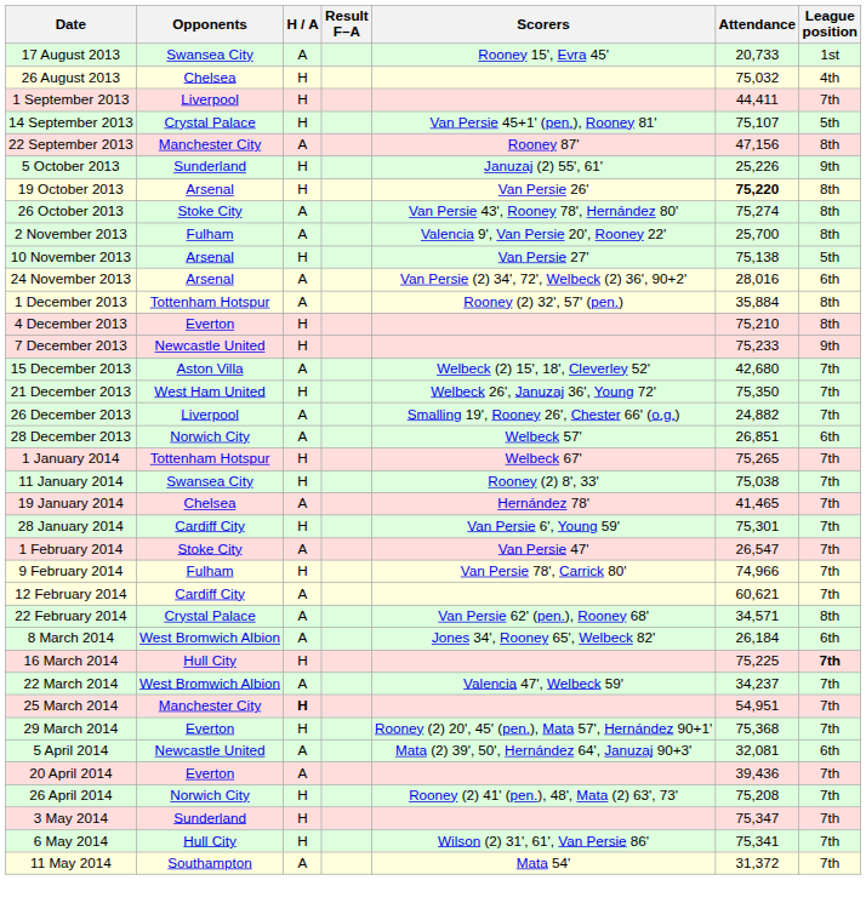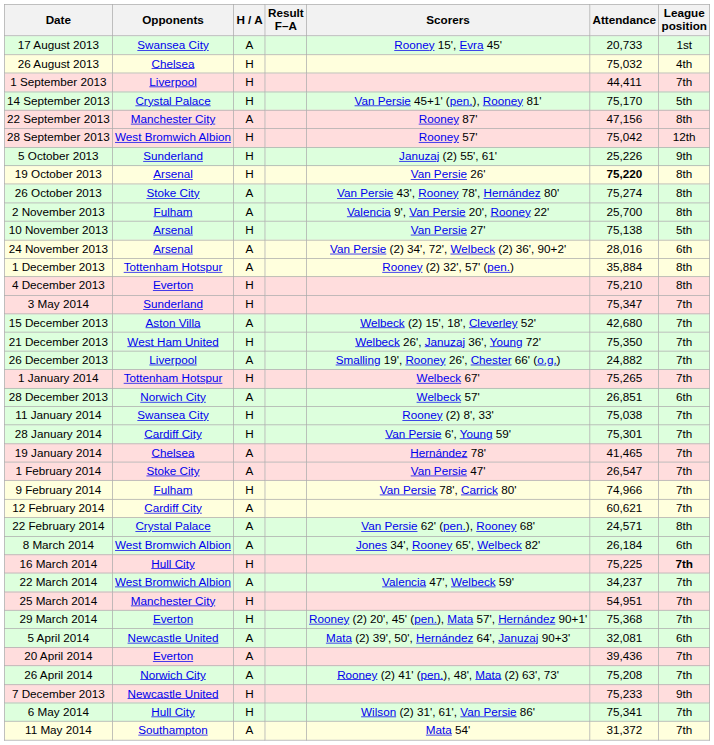14 September 2013 | Attendance: 75,107 -> 75,170
+ row: 28 September 2013 | West Bromwich Albion | H | Rooney 57' | 75,042 | 12th
rows swapped: 7 December 2013 <-> 3 May 2014
rows swapped: 28 December 2013 <-> 1 January 2014
rows swapped: 19 January 2014 <-> 28 January 2014
22 February 2014 | Attendance: 34,571 -> 24,571
25 March 2014 | H / A: bold -> normal
26 April 2014 | H / A: H -> A
